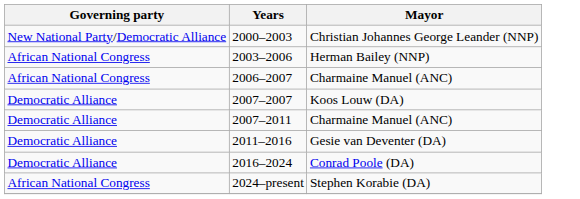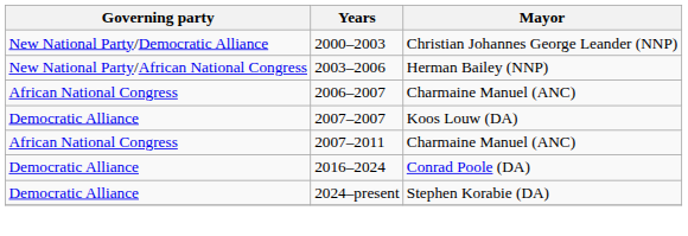2003–2006 | Governing party: African National Congress -> New National Party/African National Congress
2007–2011 | Governing party: Democratic Alliance -> African National Congress
- row: Democratic Alliance | 2011–2016 | Gesie van Deventer (DA)
2024–present | Governing party: African National Congress -> Democratic Alliance
